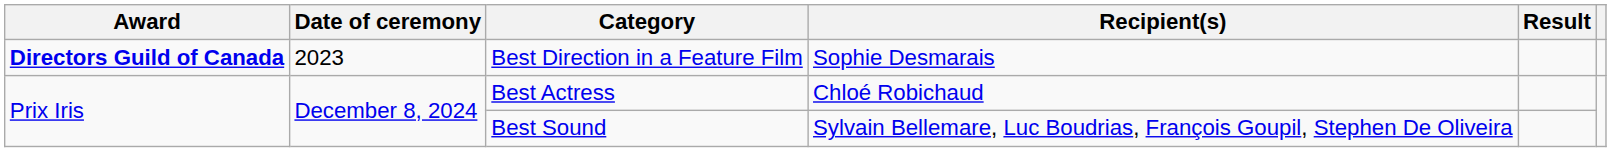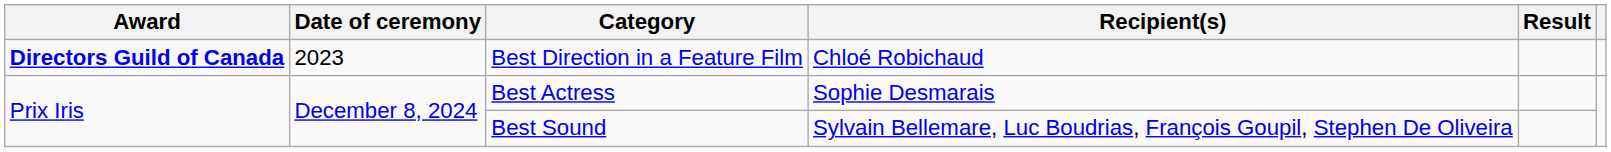Best Direction in a Feature Film | Recipient(s): Sophie Desmarais -> Chloé Robichaud
Best Actress | Recipient(s): Chloé Robichaud -> Sophie Desmarais
